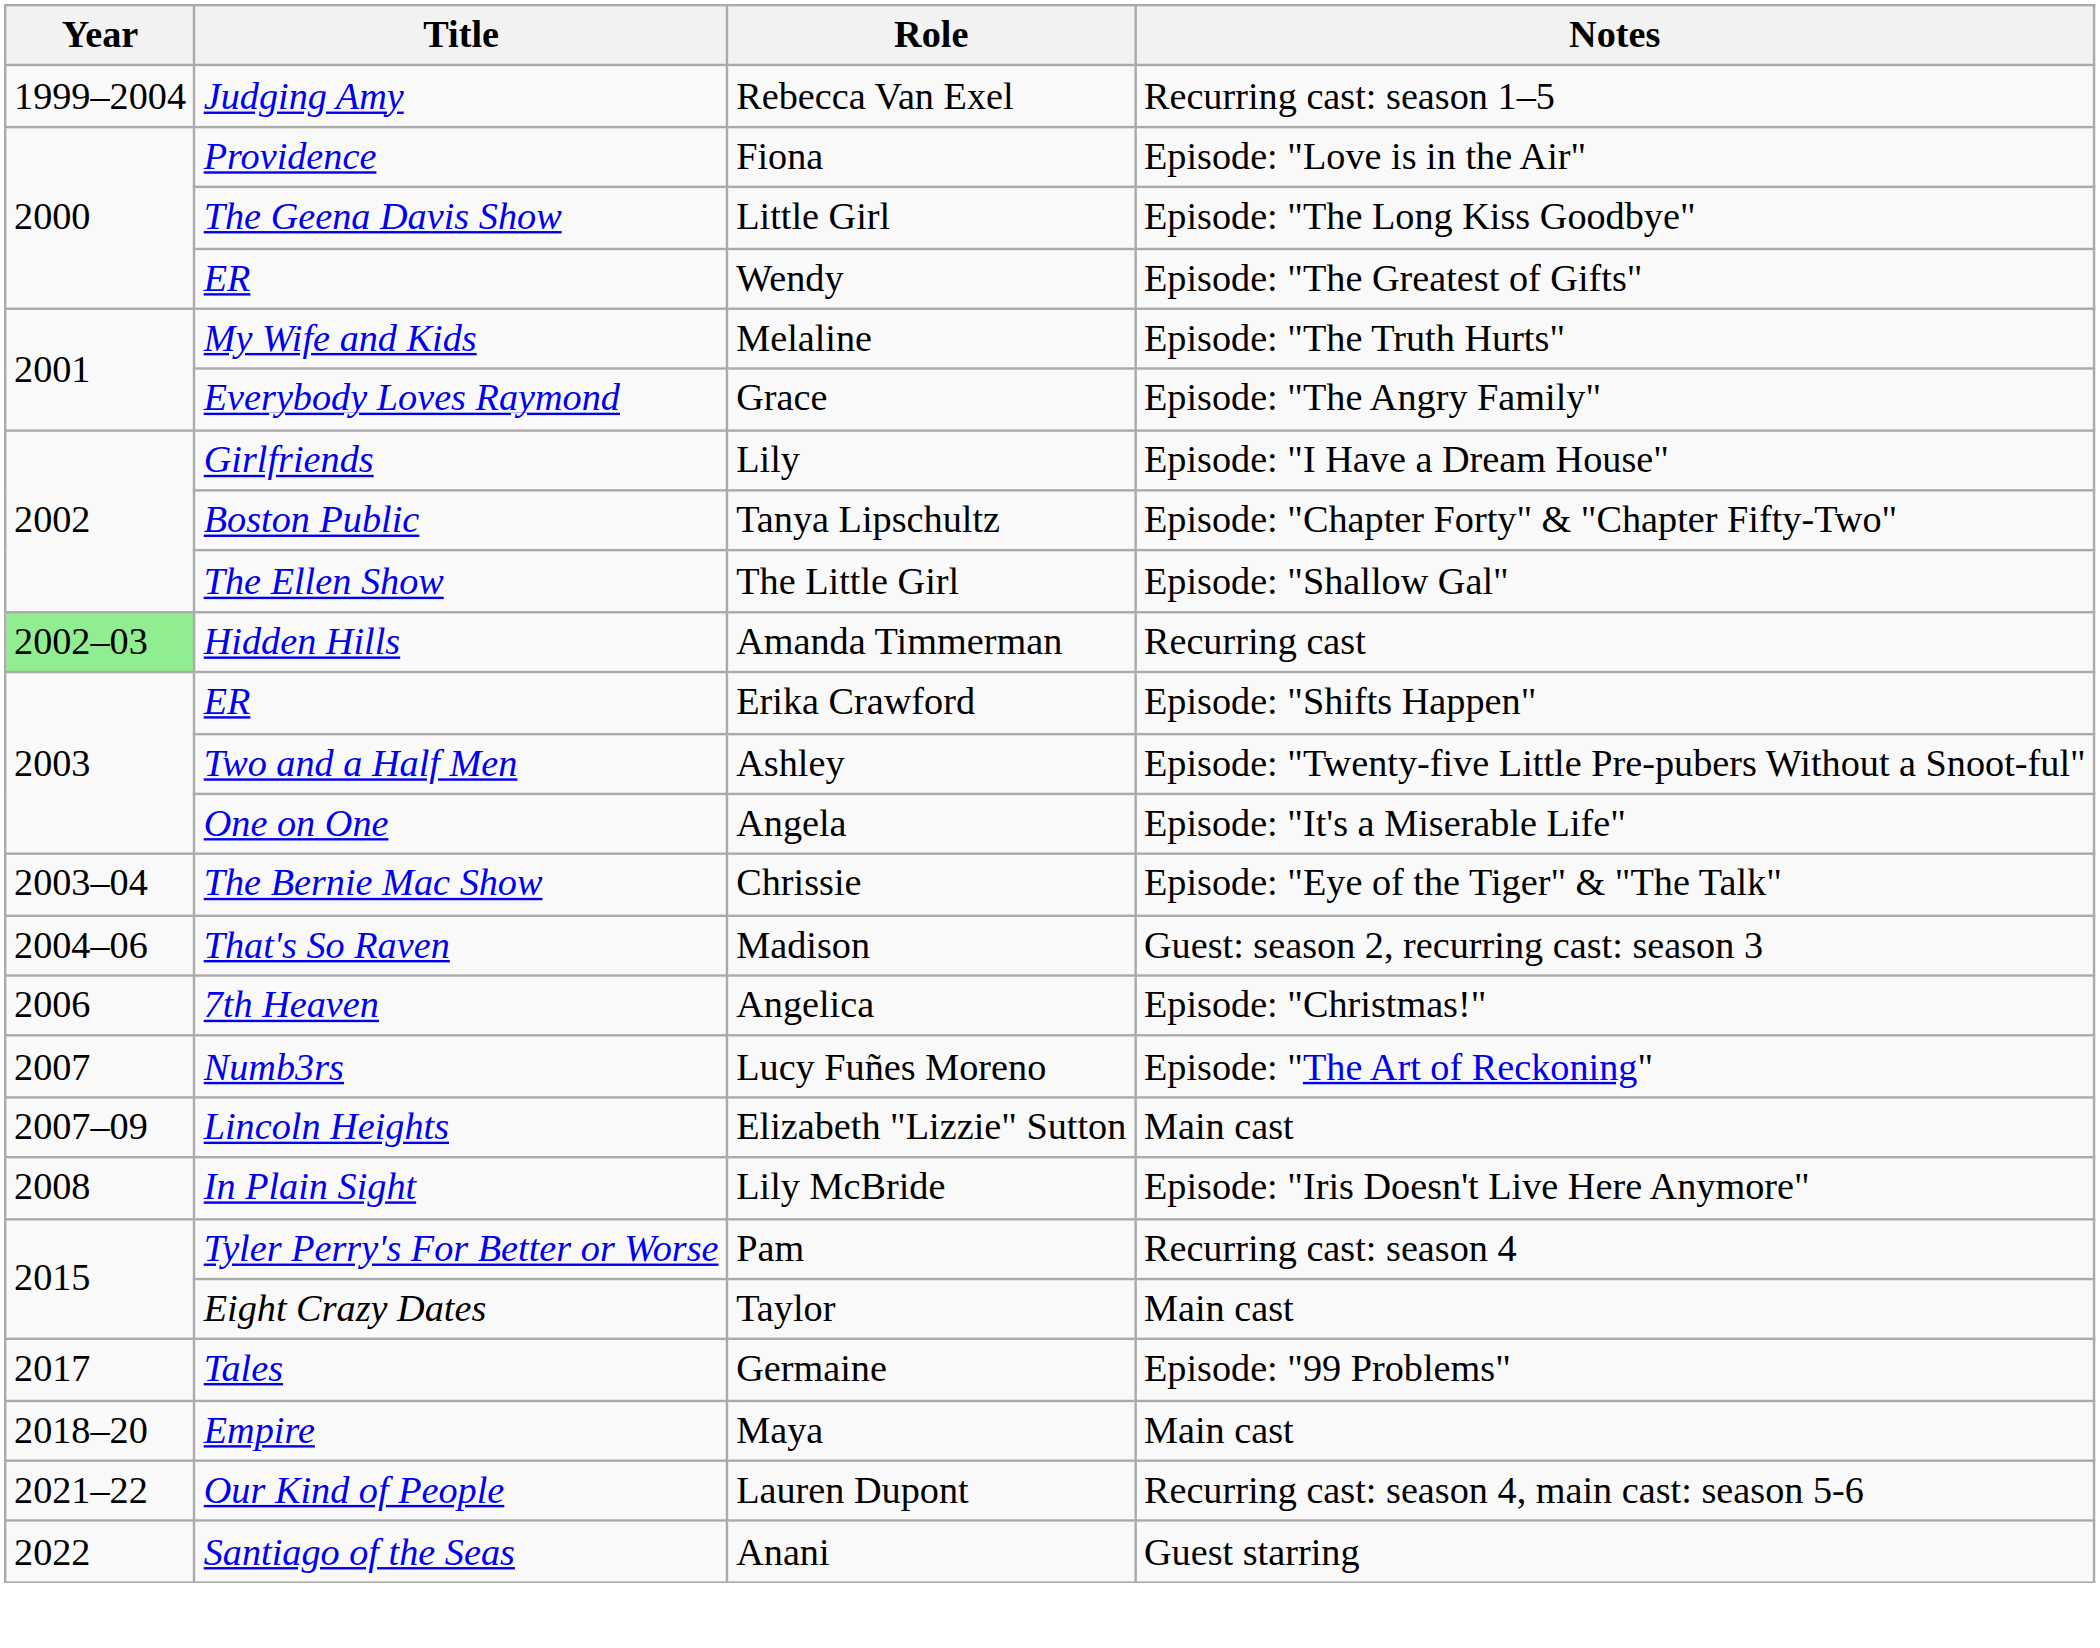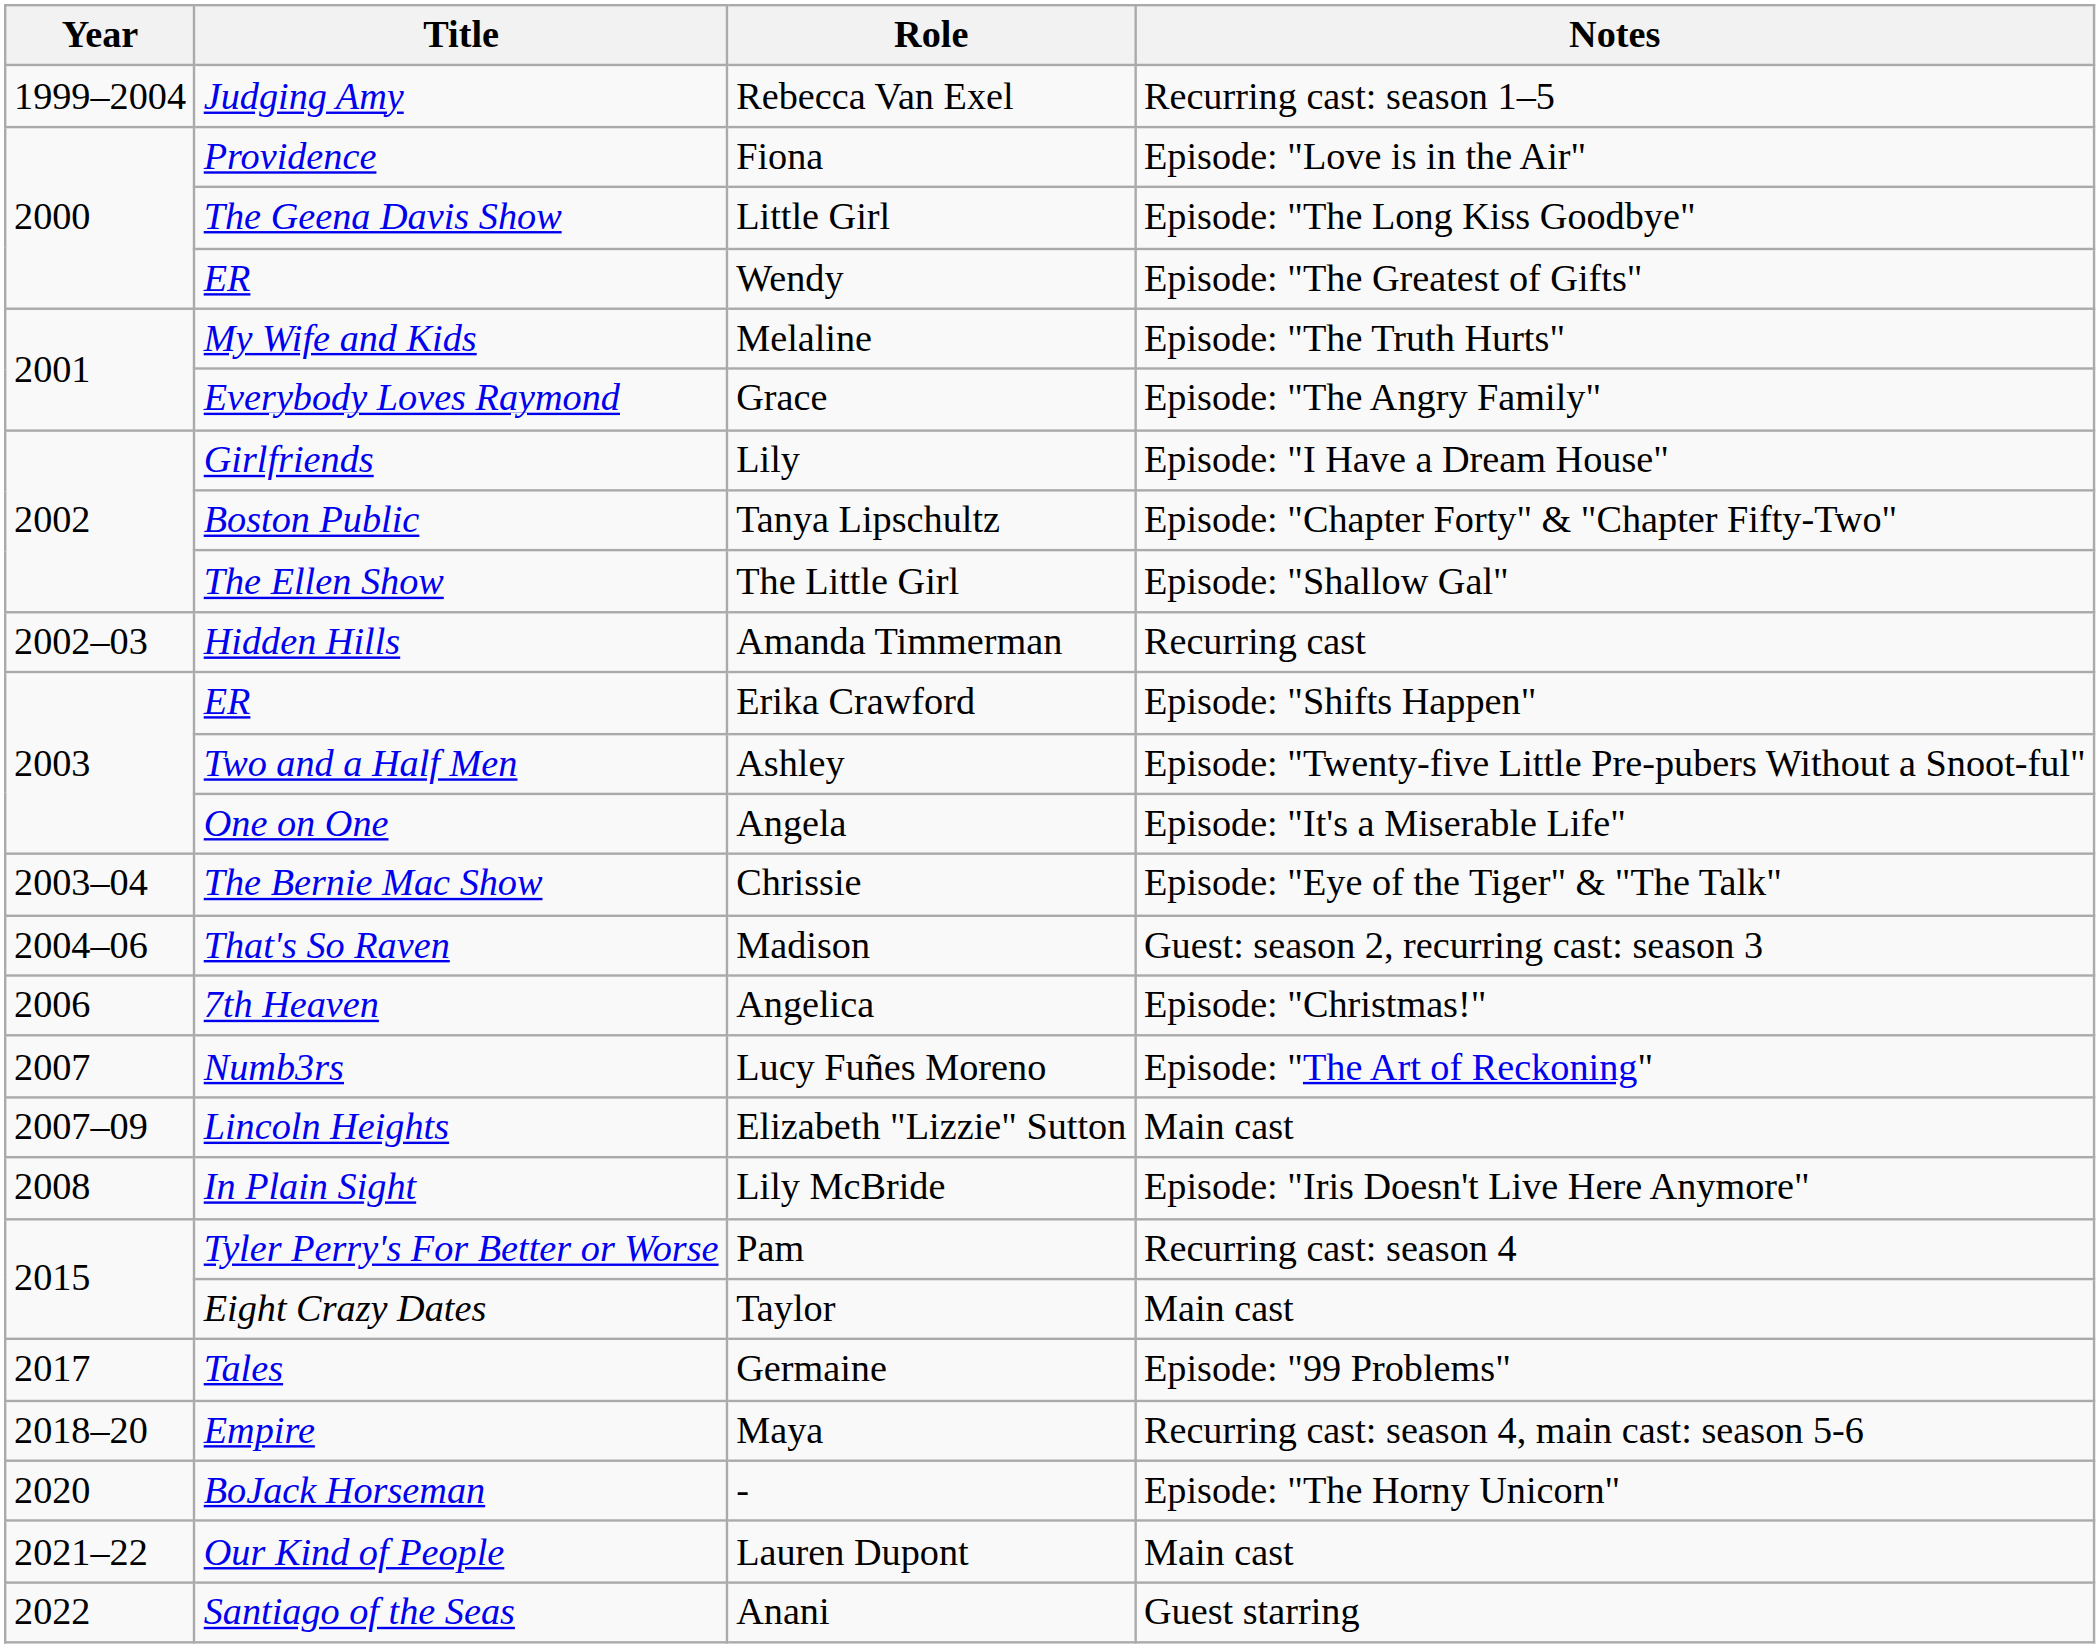Amanda Timmerman | Year: lightgreen background -> no background
Maya | Notes: Main cast -> Recurring cast: season 4, main cast: season 5-6
+ row: 2020 | BoJack Horseman | - | Episode: "The Horny Unicorn"
Lauren Dupont | Notes: Recurring cast: season 4, main cast: season 5-6 -> Main cast
